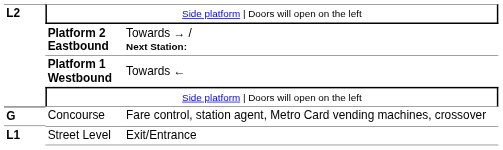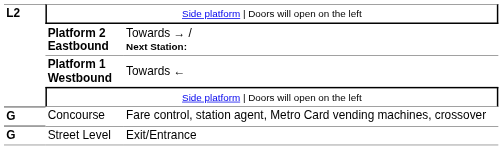Street Level | column 1: L1 -> G
